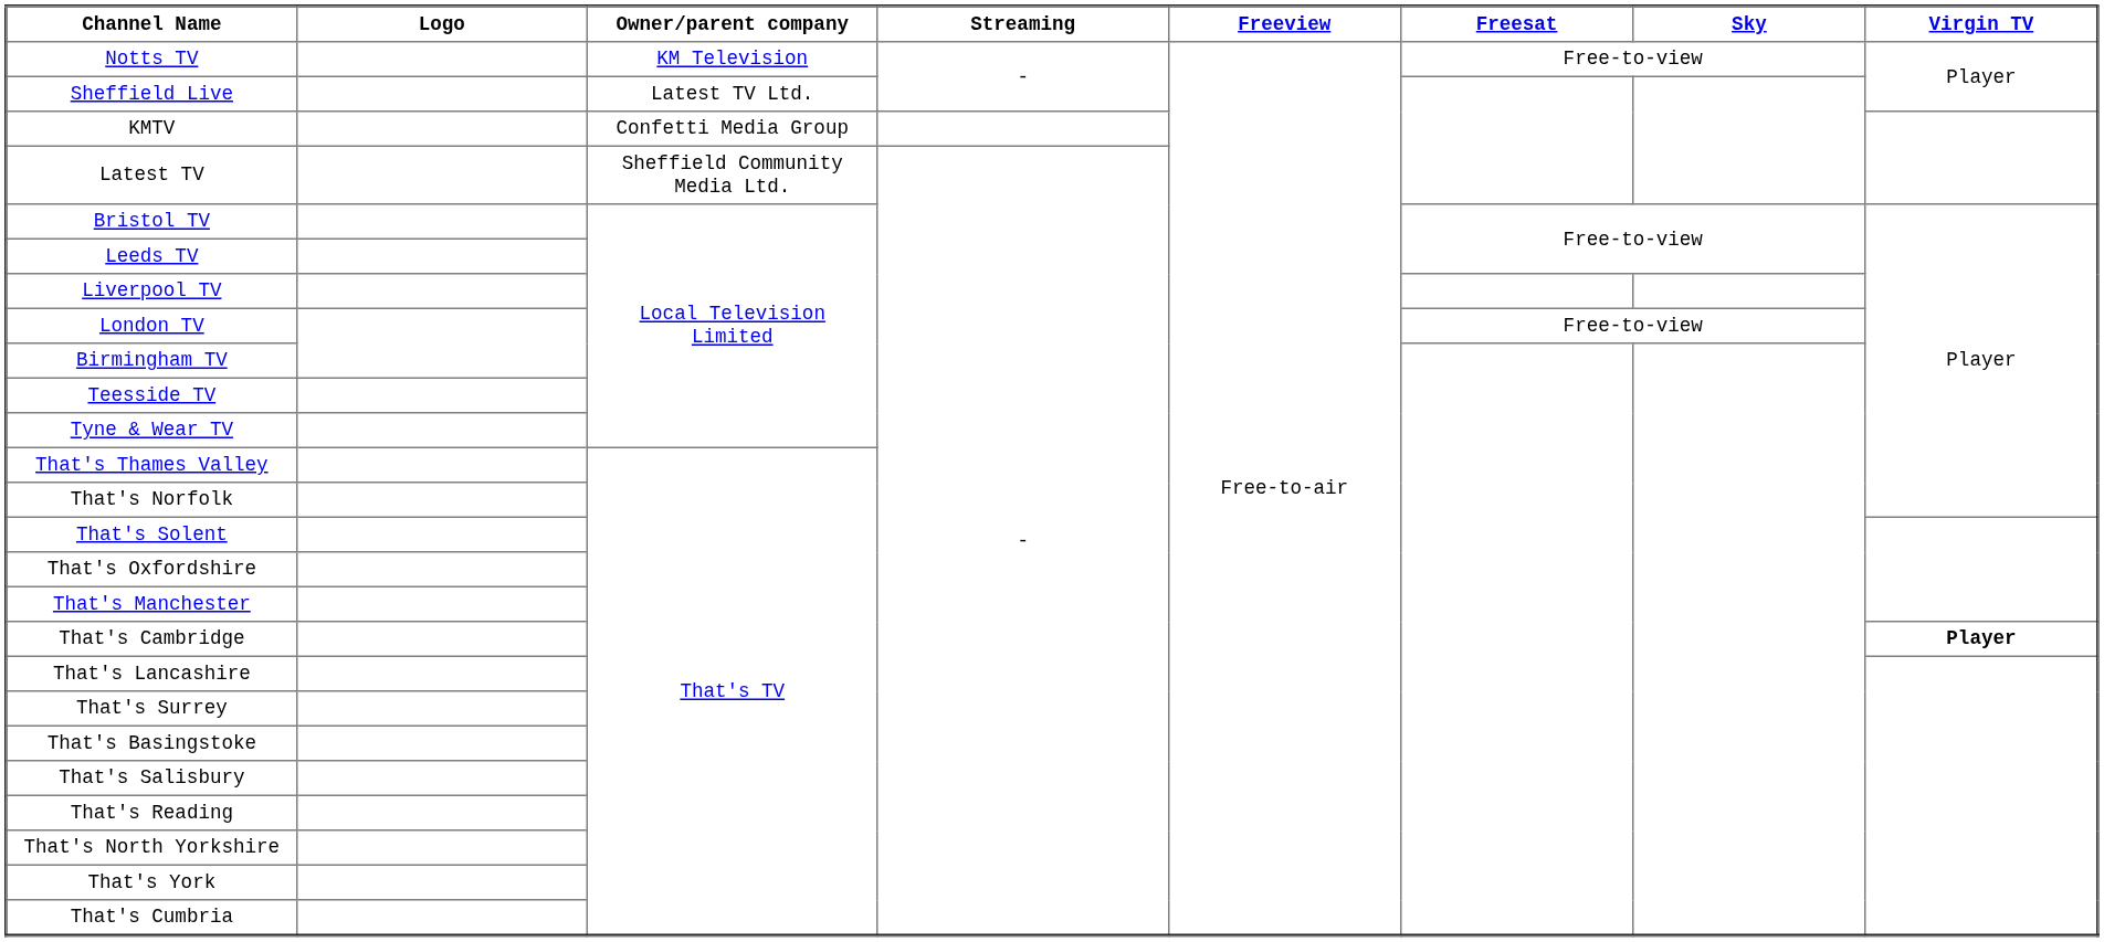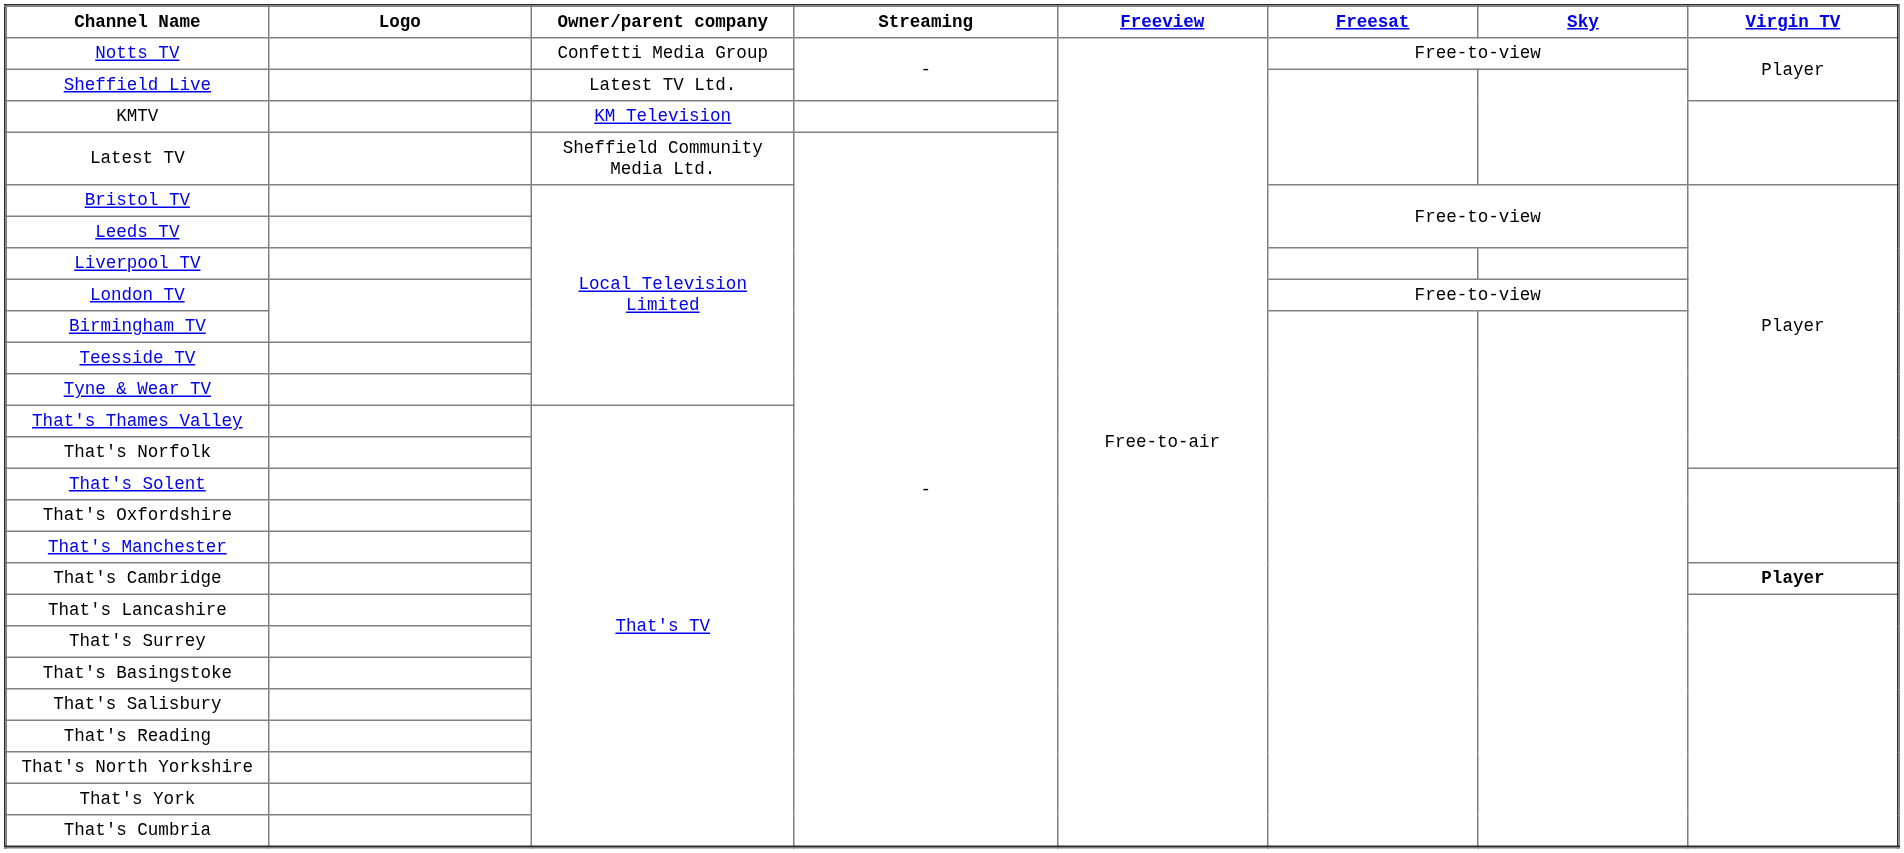Notts TV | Owner/parent company: KM Television -> Confetti Media Group
KMTV | Owner/parent company: Confetti Media Group -> KM Television
